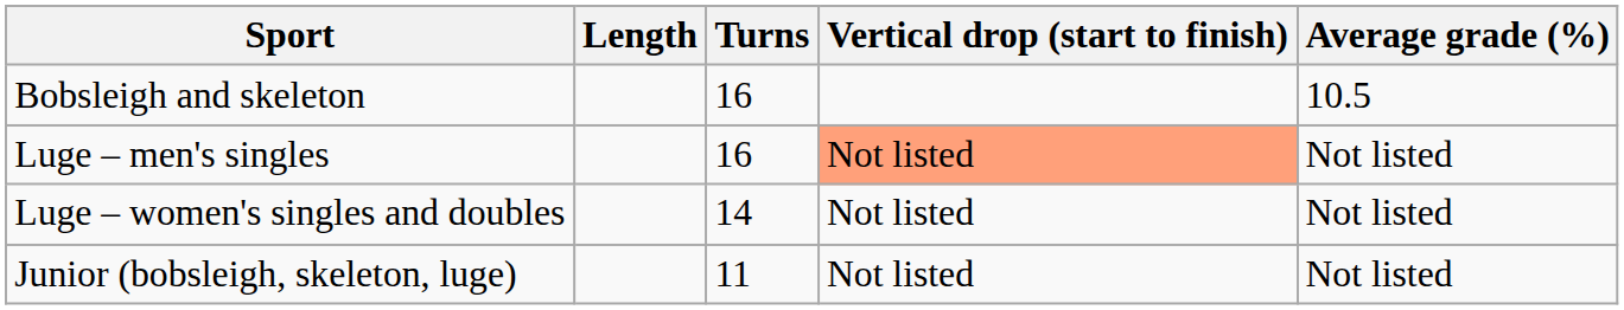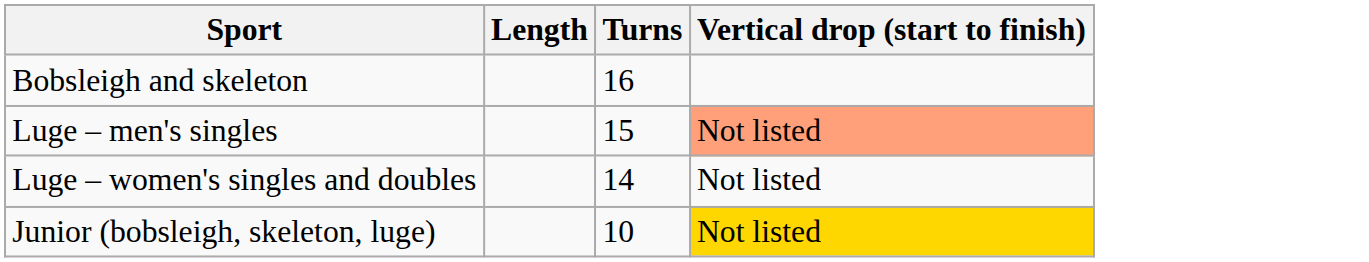- column: Average grade (%) | 10.5 | Not listed | Not listed | Not listed
Luge – men's singles | Turns: 16 -> 15
Junior (bobsleigh, skeleton, luge) | Turns: 11 -> 10
Junior (bobsleigh, skeleton, luge) | Vertical drop (start to finish): no background -> gold background
